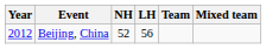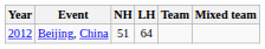Beijing, China | NH: 52 -> 51
Beijing, China | LH: 56 -> 64
